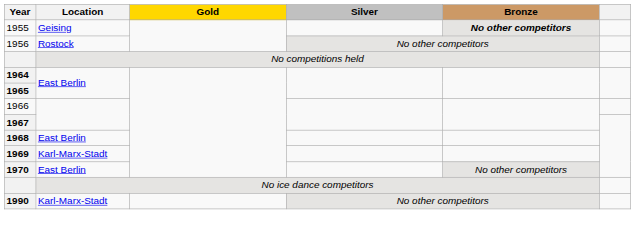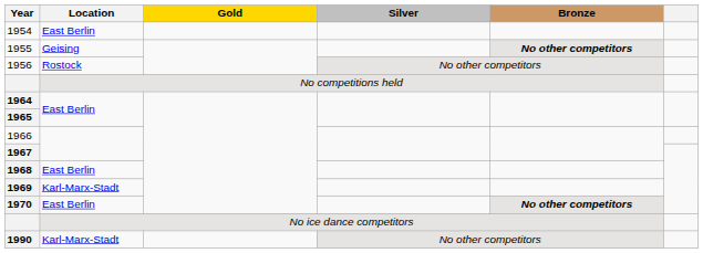+ row: 1954 | East Berlin
1970 | Bronze: normal -> bold
